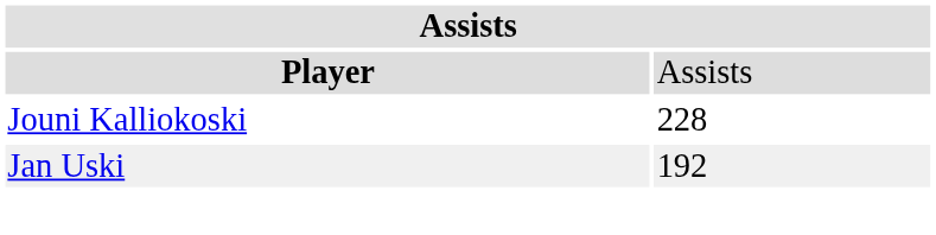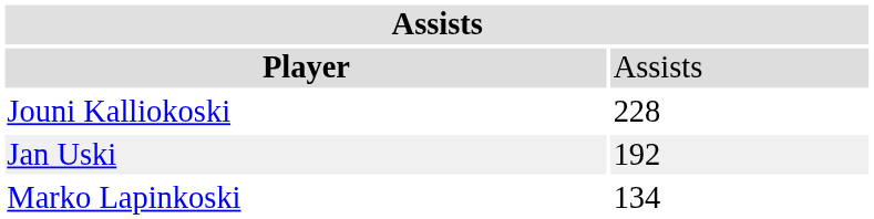+ row: Marko Lapinkoski | 134
